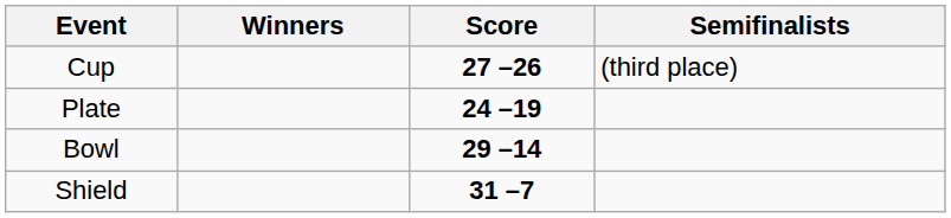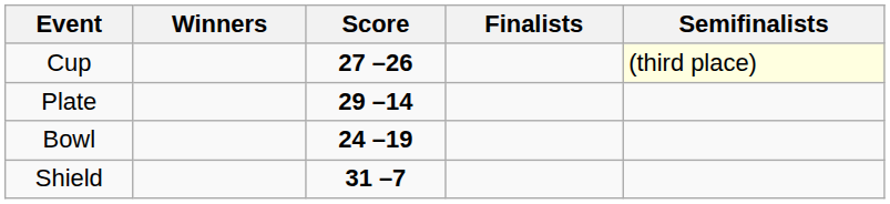+ column: Finalists
Cup | Semifinalists: no background -> lightyellow background
Plate | Score: 24 –19 -> 29 –14
Bowl | Score: 29 –14 -> 24 –19
